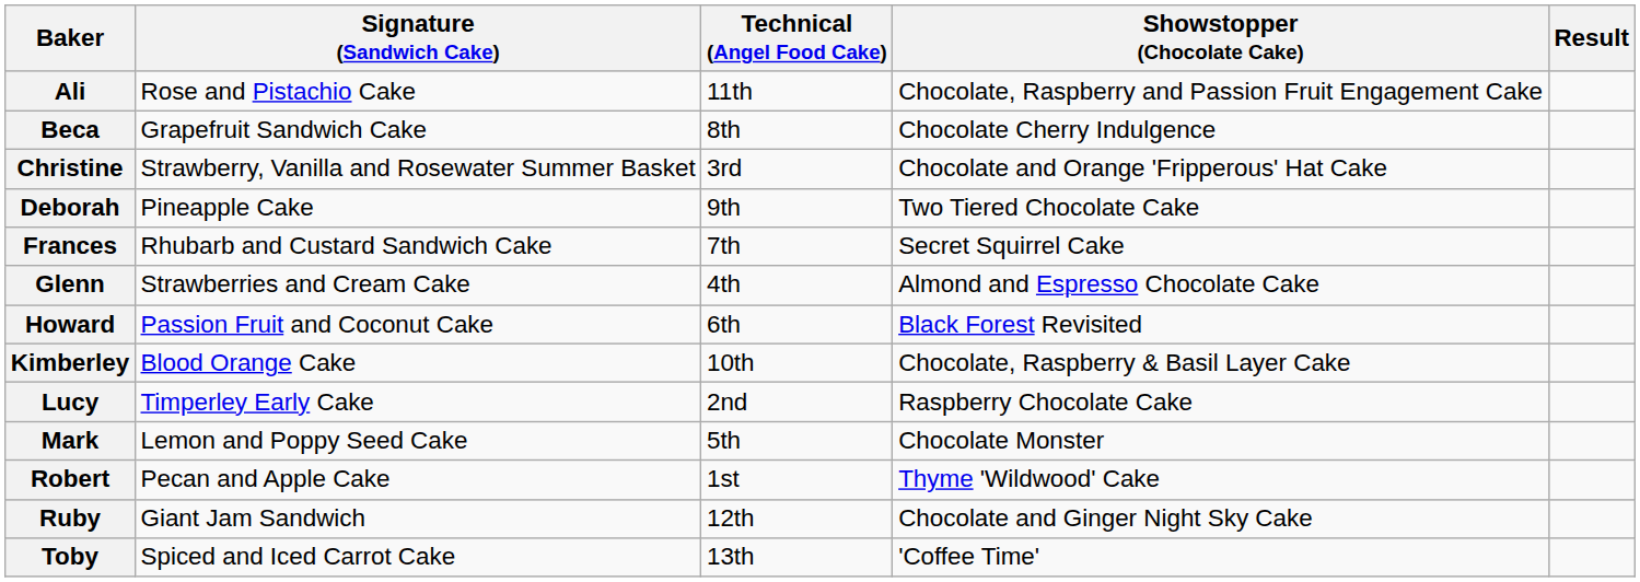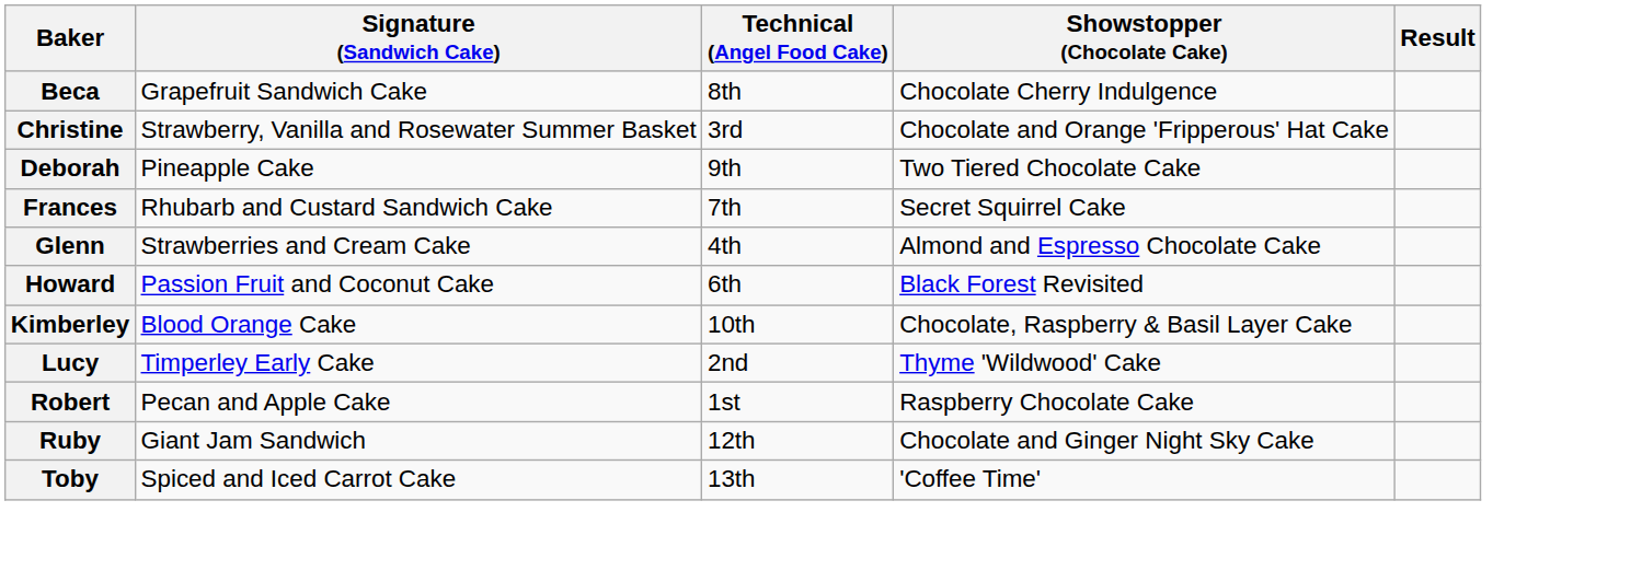- row: Ali | Rose and Pistachio Cake | 11th | Chocolate, Raspberry and Passion Fruit Engagement Cake
Lucy | Showstopper (Chocolate Cake): Raspberry Chocolate Cake -> Thyme 'Wildwood' Cake
- row: Mark | Lemon and Poppy Seed Cake | 5th | Chocolate Monster
Robert | Showstopper (Chocolate Cake): Thyme 'Wildwood' Cake -> Raspberry Chocolate Cake
